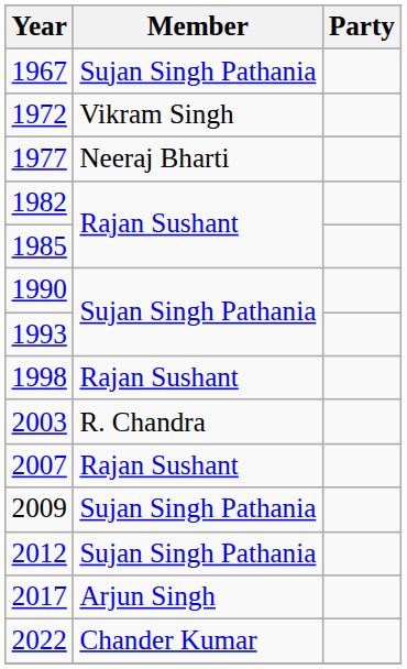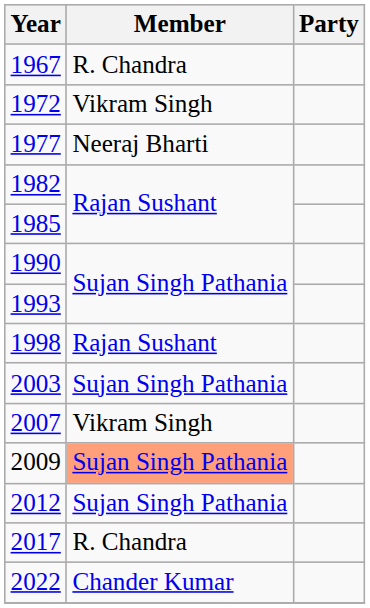1967 | Member: Sujan Singh Pathania -> R. Chandra
2003 | Member: R. Chandra -> Sujan Singh Pathania
2007 | Member: Rajan Sushant -> Vikram Singh
2009 | Member: no background -> lightsalmon background
2017 | Member: Arjun Singh -> R. Chandra
